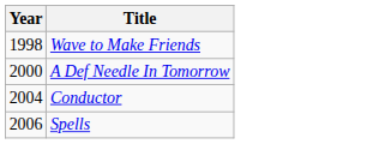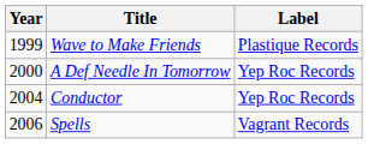+ column: Label | Plastique Records | Yep Roc Records | Yep Roc Records | Vagrant Records
Wave to Make Friends | Year: 1998 -> 1999
